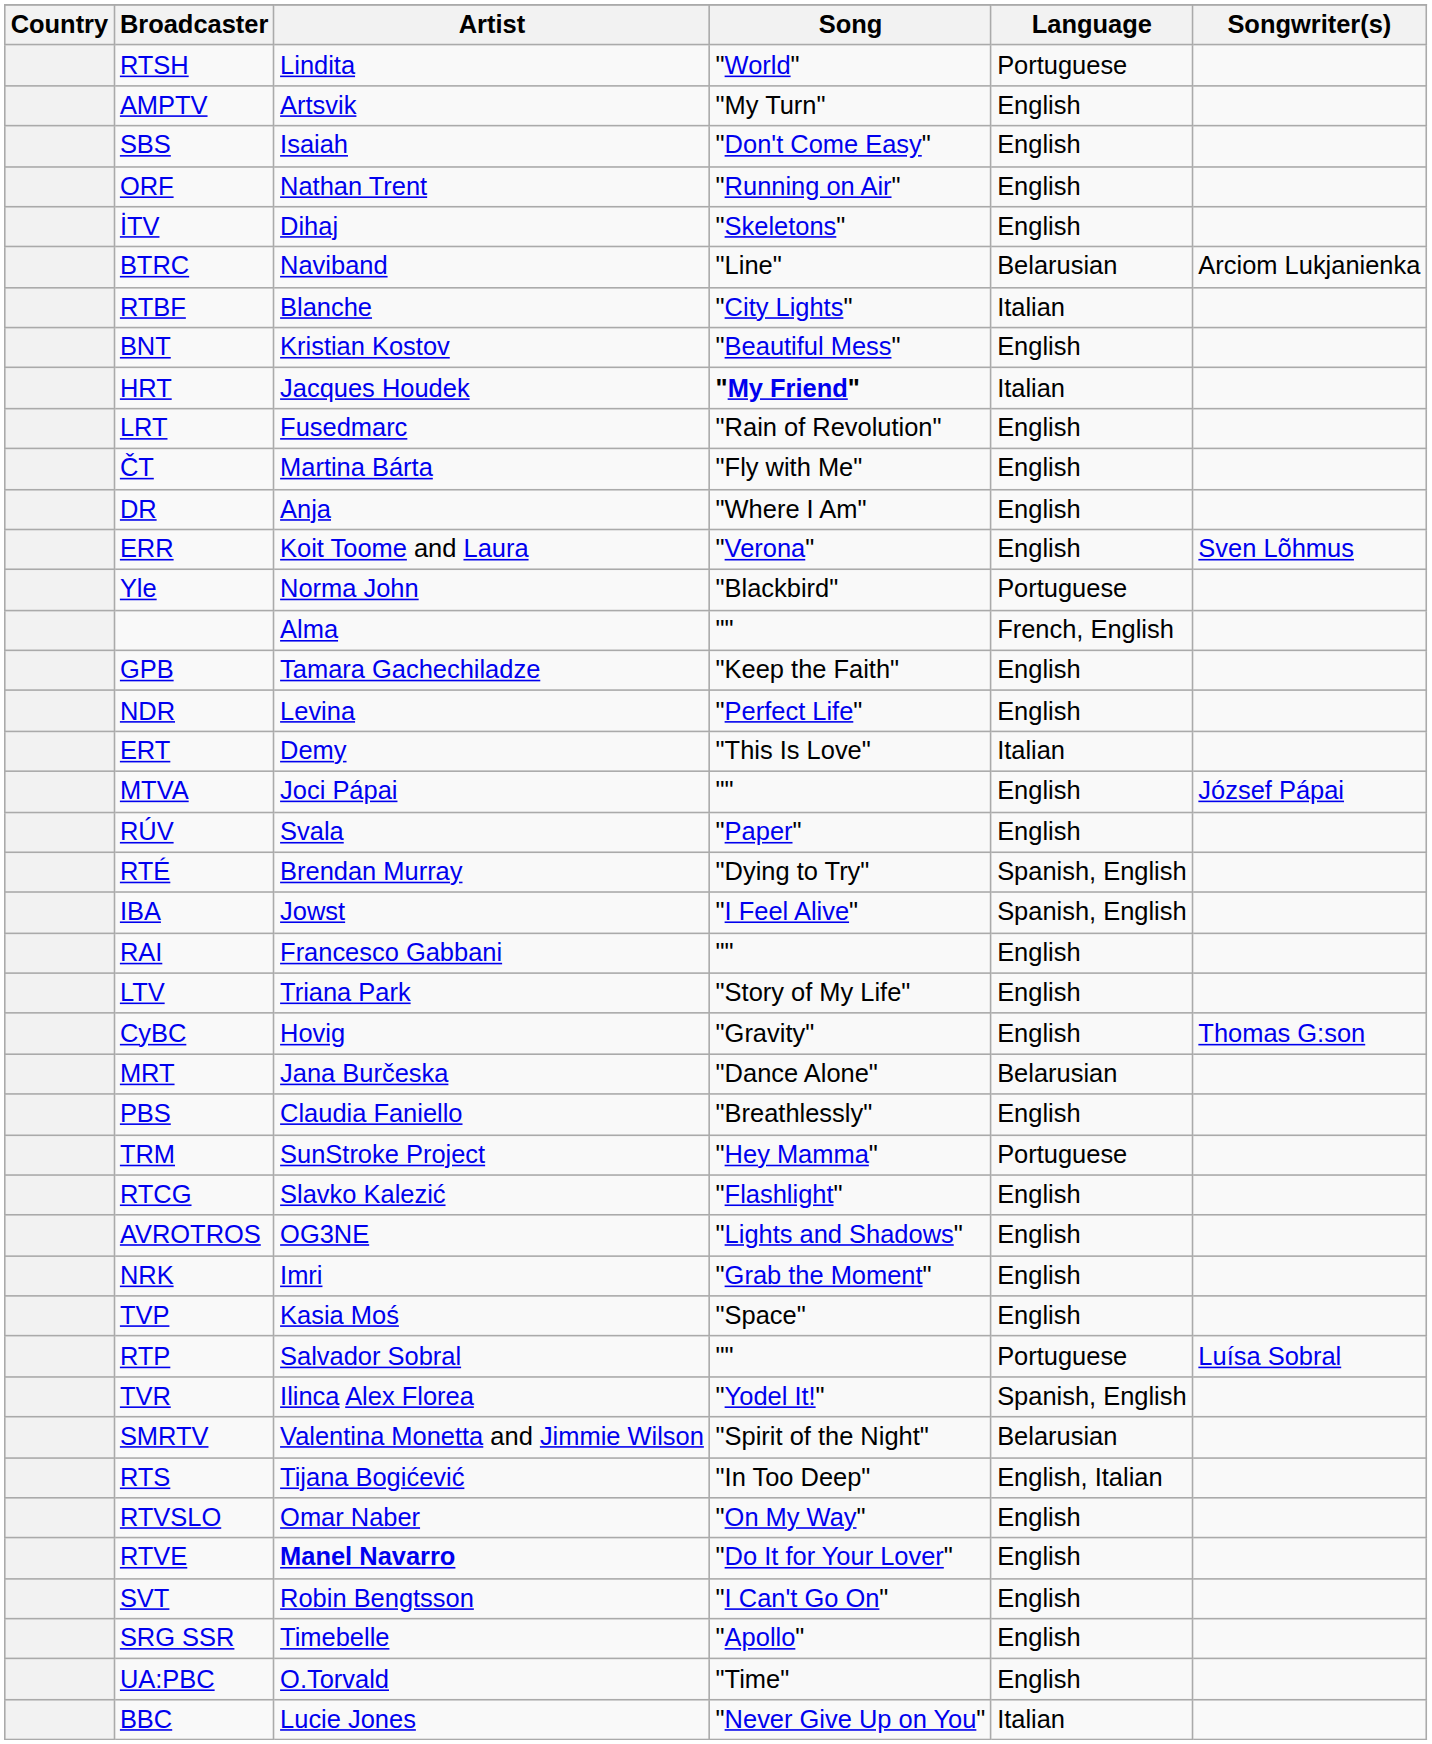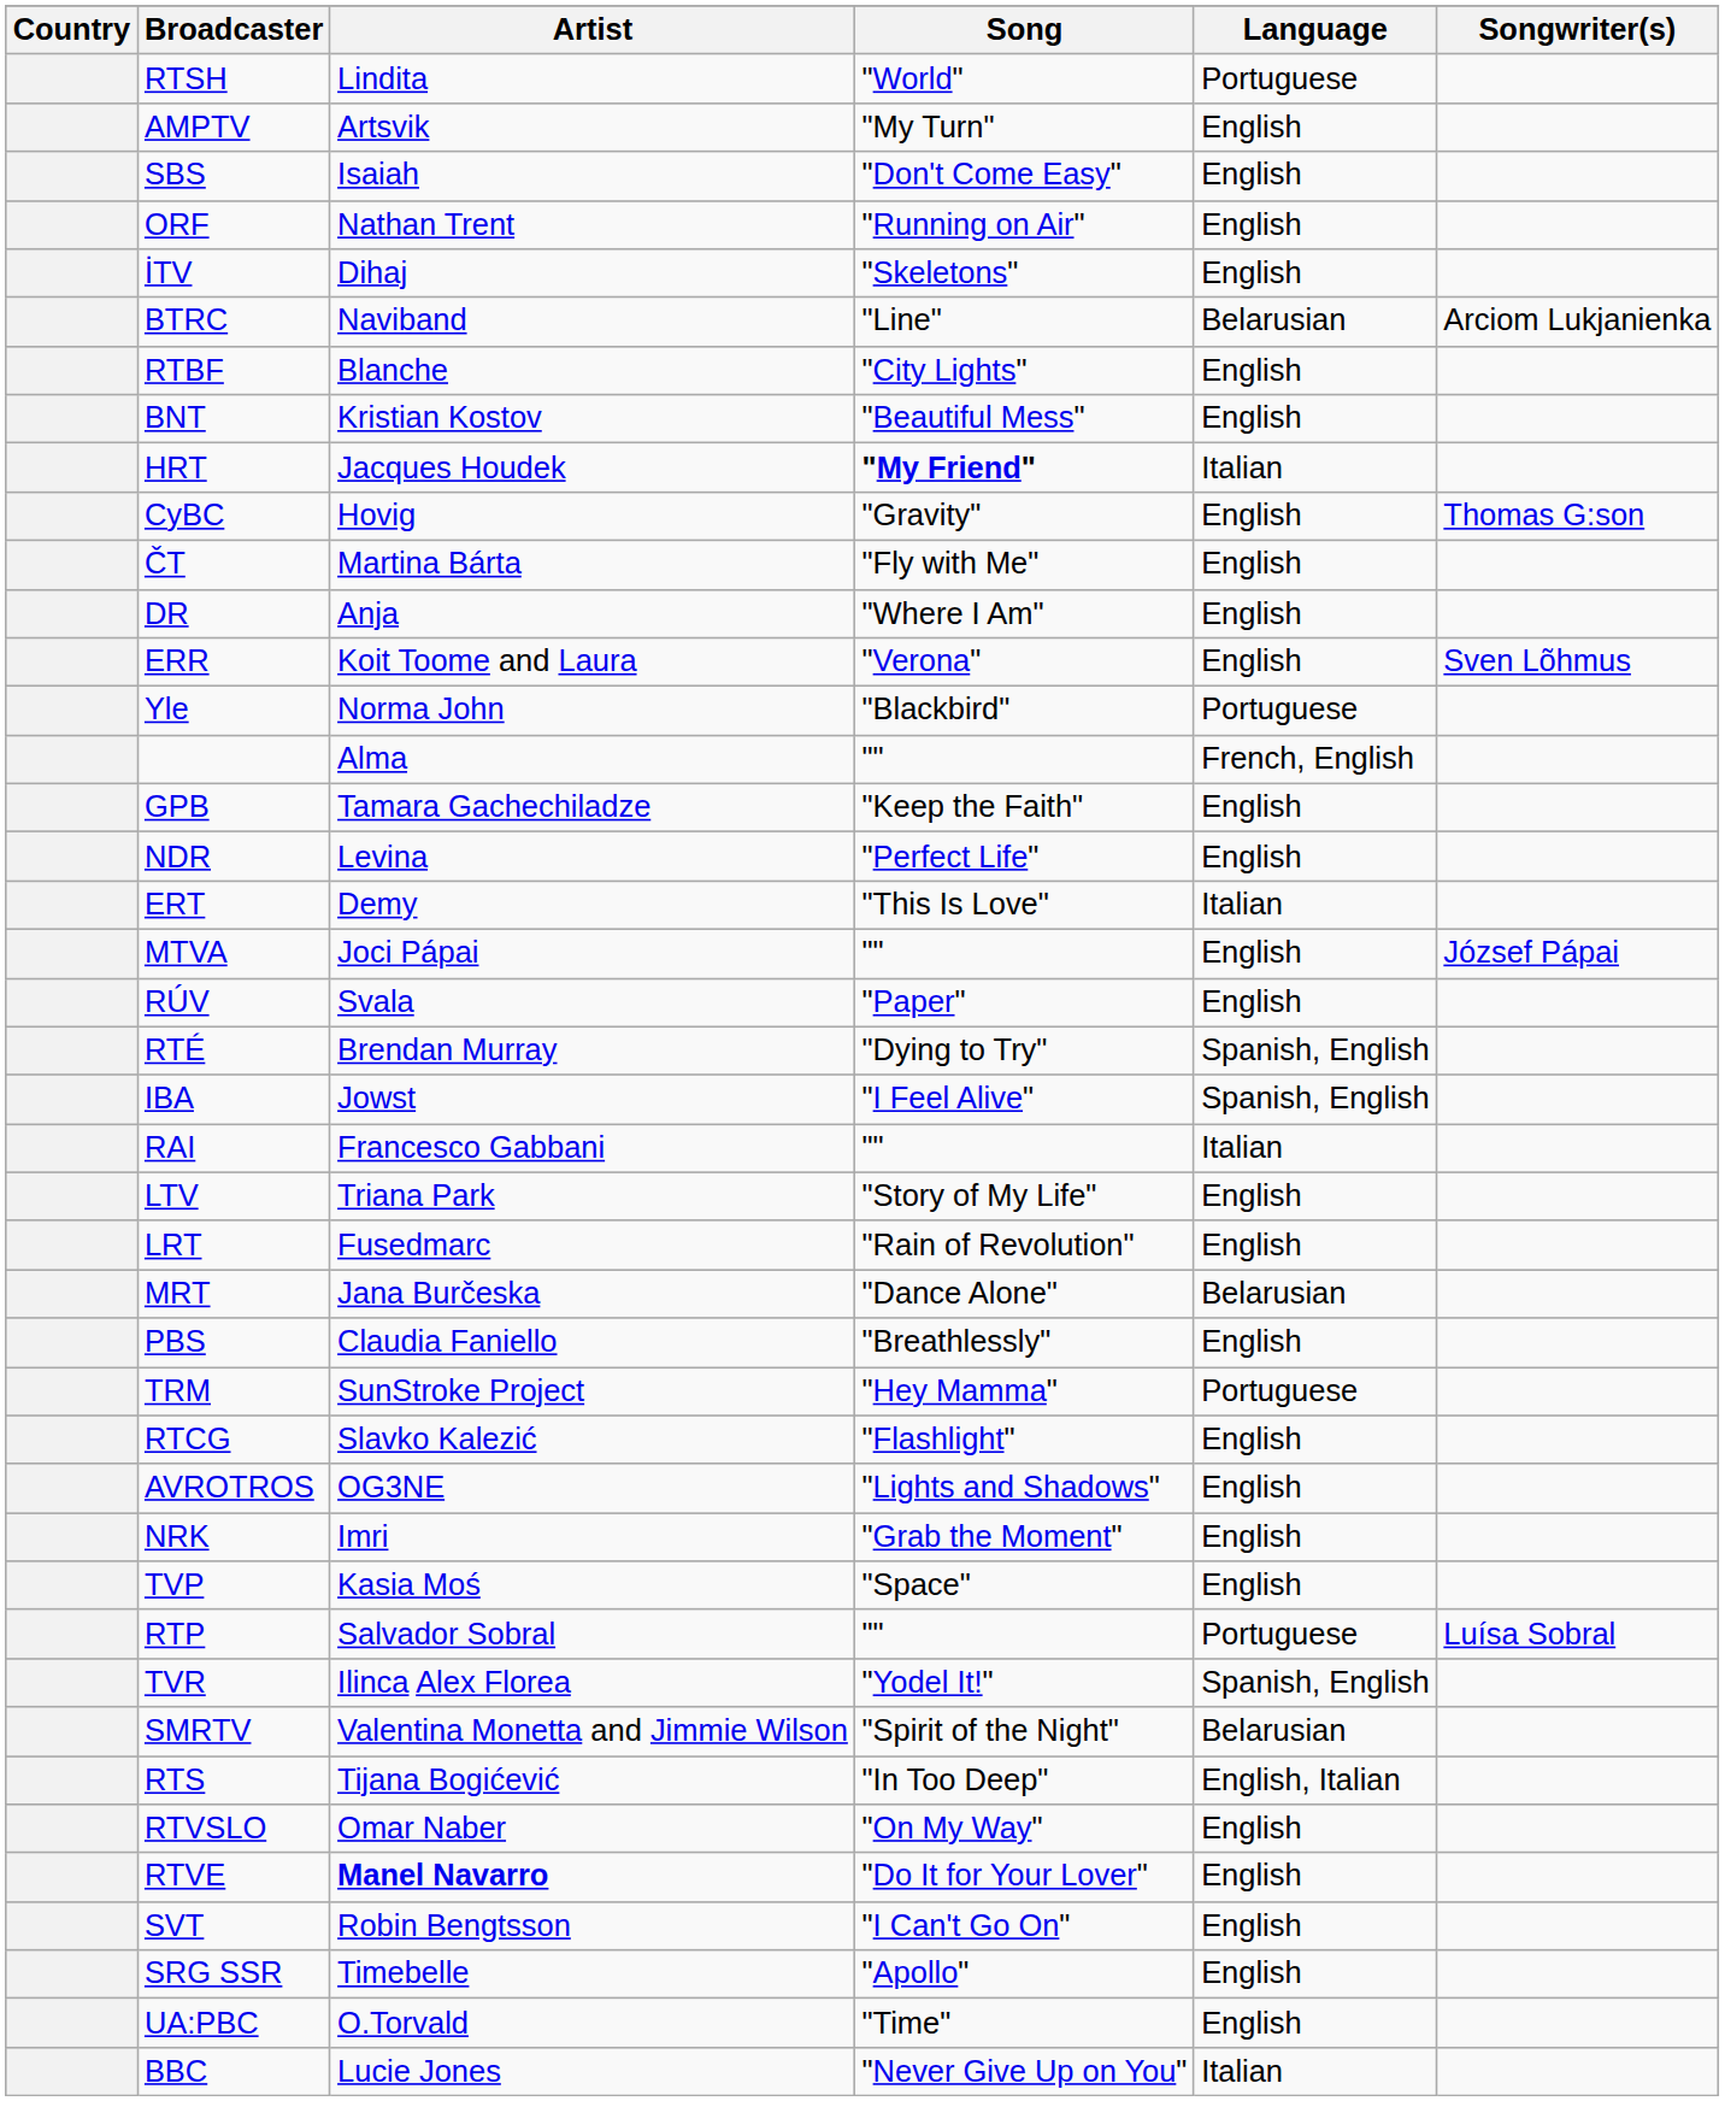RTBF | Language: Italian -> English
rows swapped: CyBC <-> LRT
RAI | Language: English -> Italian
